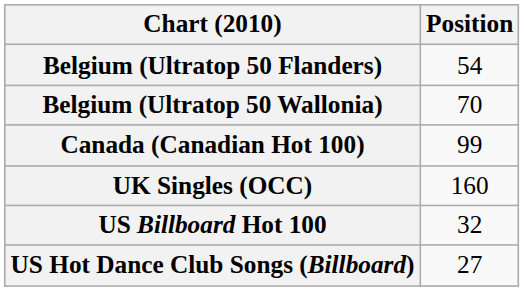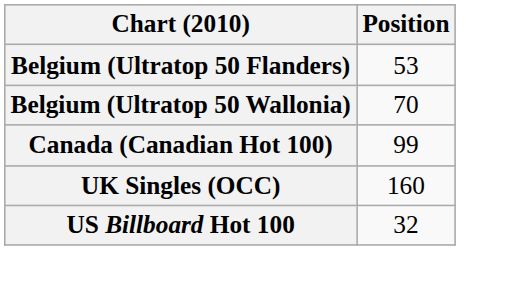Belgium (Ultratop 50 Flanders) | Position: 54 -> 53
- row: US Hot Dance Club Songs (Billboard) | 27
